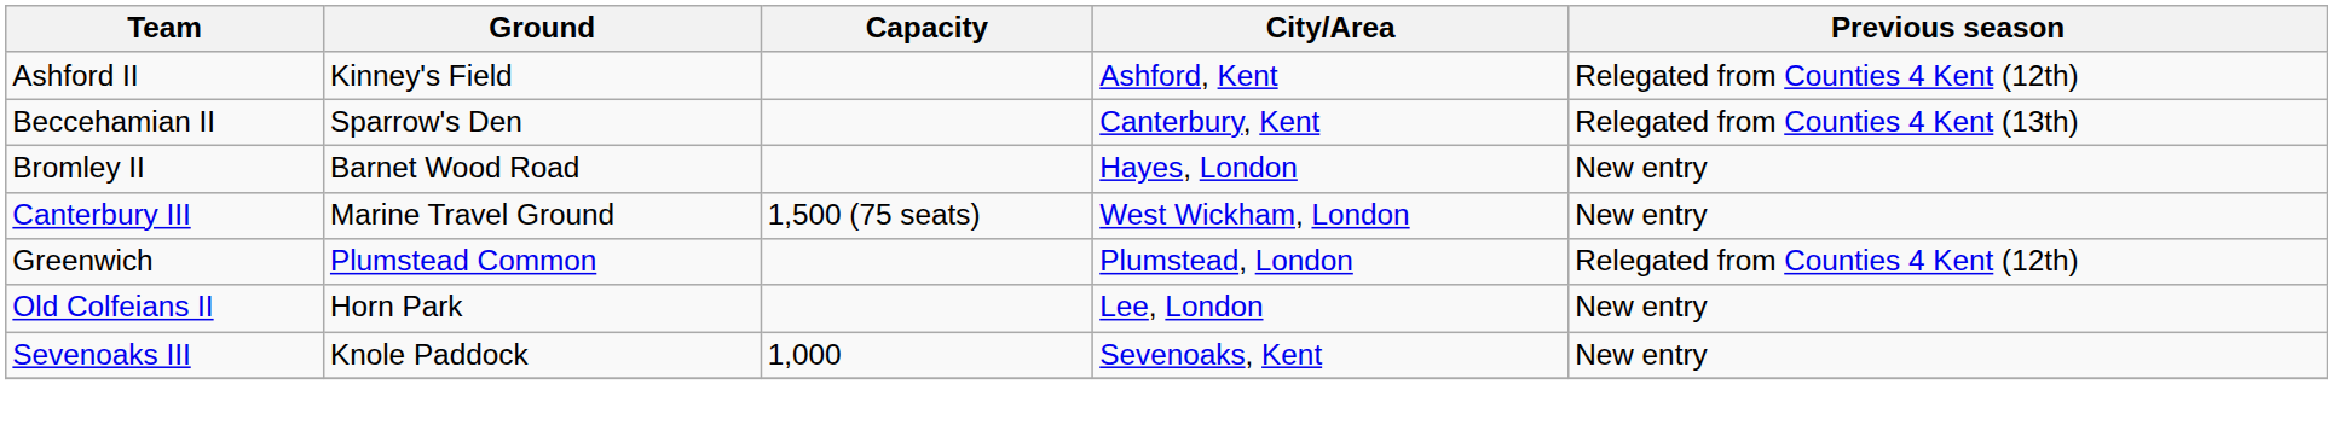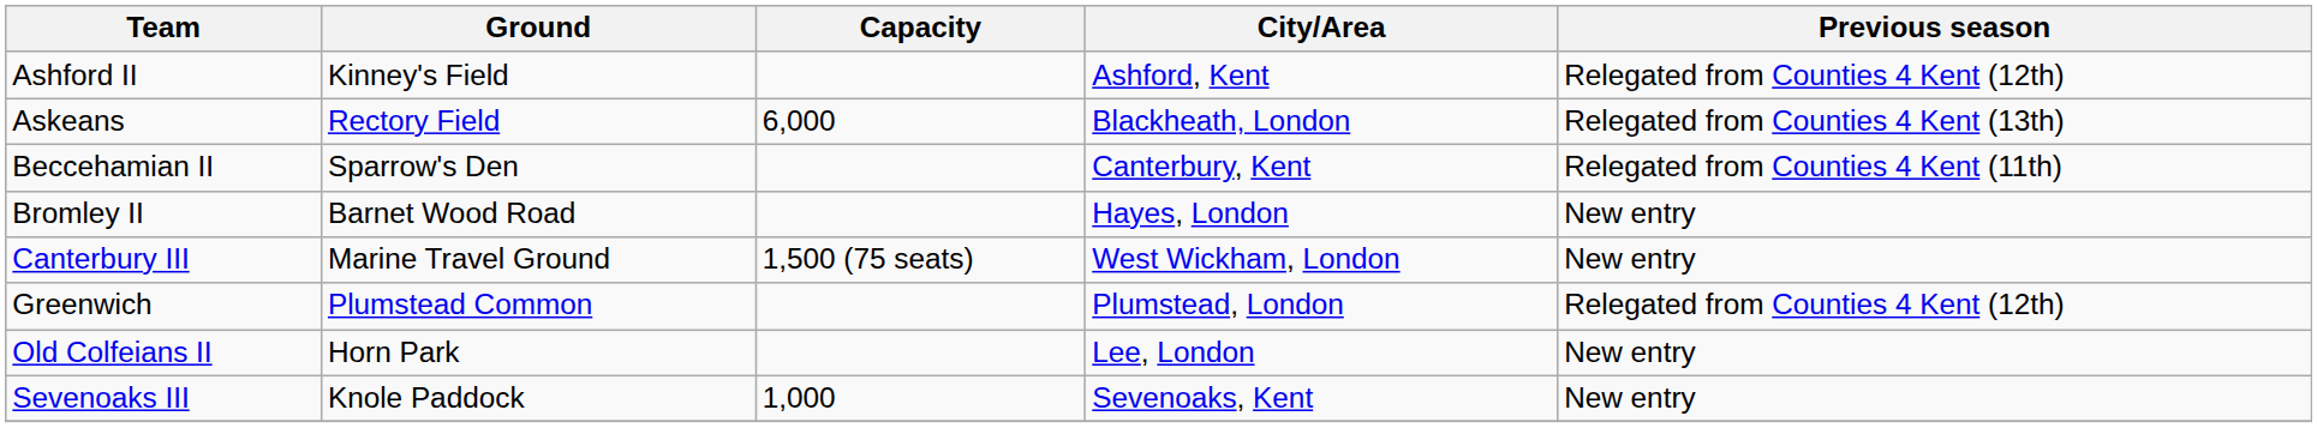+ row: Askeans | Rectory Field | 6,000 | Blackheath, London | Relegated from Counties 4 Kent (13th)
Beccehamian II | Previous season: Relegated from Counties 4 Kent (13th) -> Relegated from Counties 4 Kent (11th)
